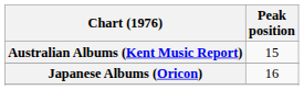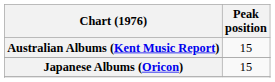Japanese Albums (Oricon) | Peak position: 16 -> 15
